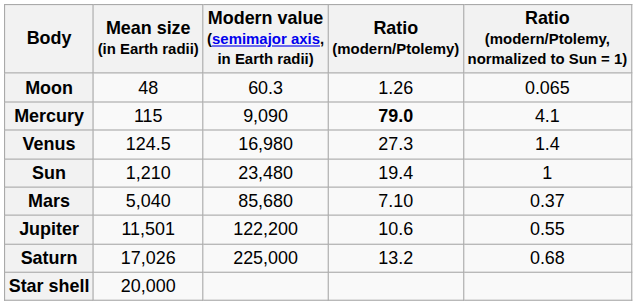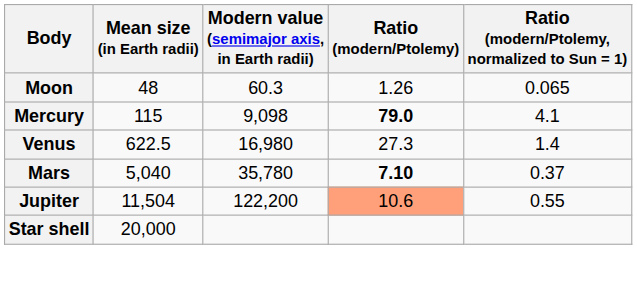Mercury | Modern value (semimajor axis, in Earth radii): 9,090 -> 9,098
Venus | Mean size (in Earth radii): 124.5 -> 622.5
- row: Sun | 1,210 | 23,480 | 19.4 | 1
Mars | Modern value (semimajor axis, in Earth radii): 85,680 -> 35,780
Mars | Ratio (modern/Ptolemy): normal -> bold
Jupiter | Mean size (in Earth radii): 11,501 -> 11,504
Jupiter | Ratio (modern/Ptolemy): no background -> lightsalmon background
- row: Saturn | 17,026 | 225,000 | 13.2 | 0.68
